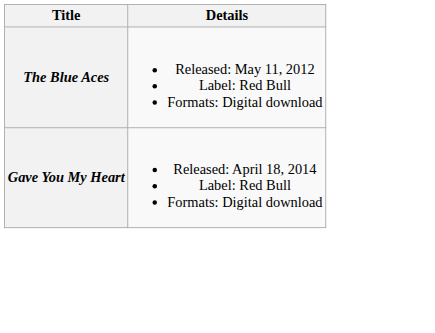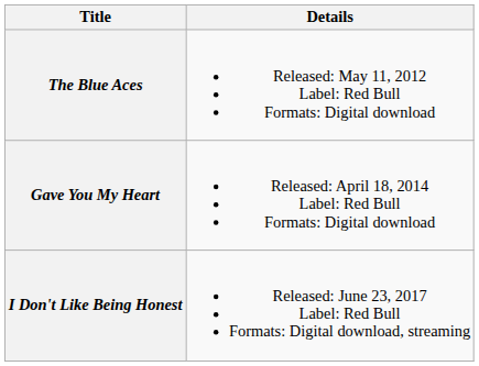+ row: I Don't Like Being Honest | Released: June 23, 2017 Label: Red Bull Formats: Digital download, streaming
